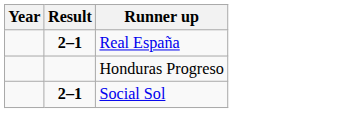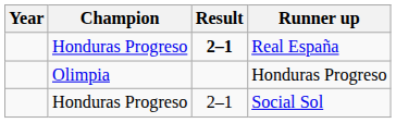+ column: Champion | Honduras Progreso | Olimpia | Honduras Progreso
Social Sol | Result: bold -> normal
